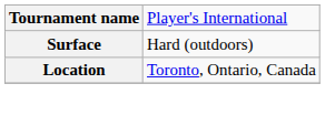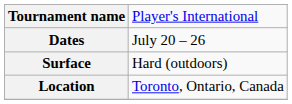+ row: Dates | July 20 – 26
